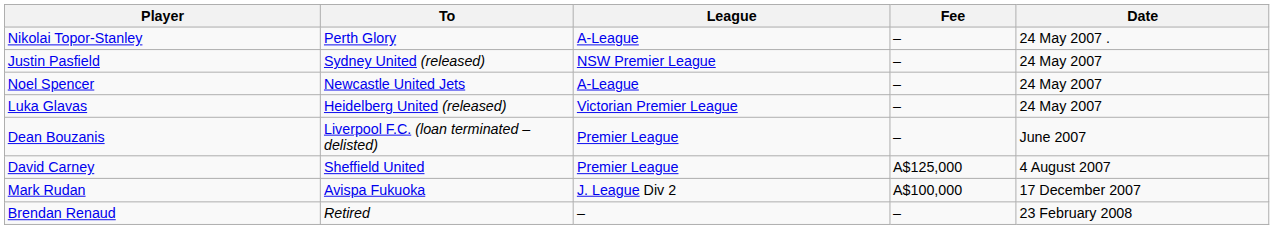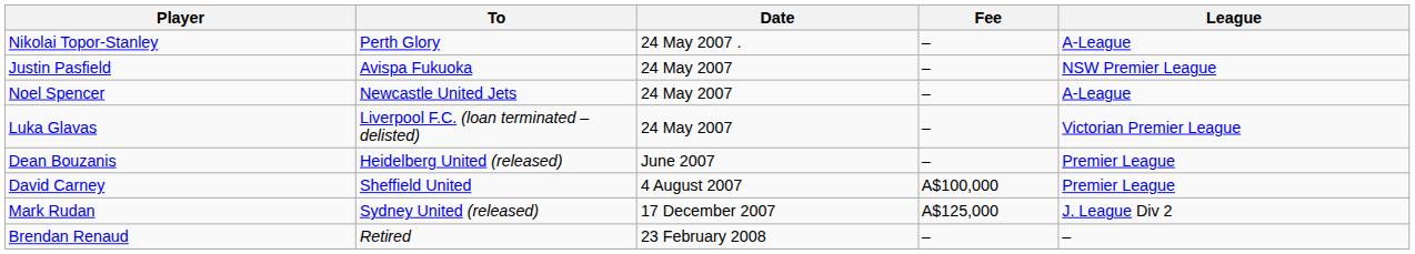columns swapped: League <-> Date
Justin Pasfield | To: Sydney United (released) -> Avispa Fukuoka
Luka Glavas | To: Heidelberg United (released) -> Liverpool F.C. (loan terminated – delisted)
Dean Bouzanis | To: Liverpool F.C. (loan terminated – delisted) -> Heidelberg United (released)
David Carney | Fee: A$125,000 -> A$100,000
Mark Rudan | To: Avispa Fukuoka -> Sydney United (released)
Mark Rudan | Fee: A$100,000 -> A$125,000
